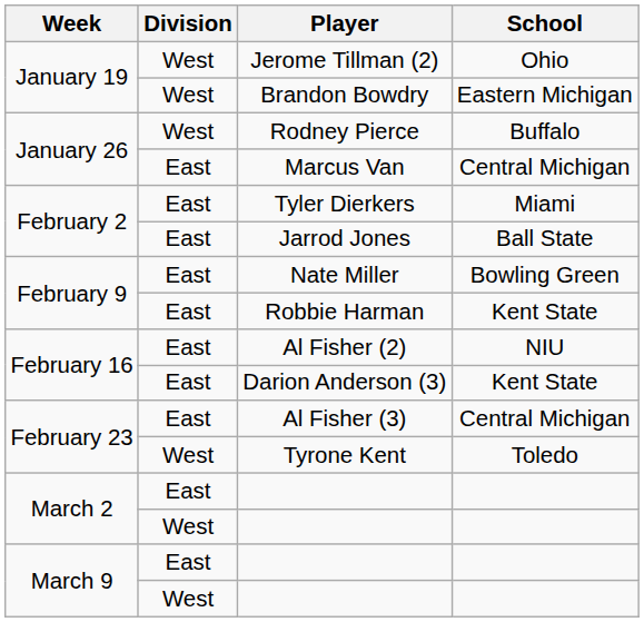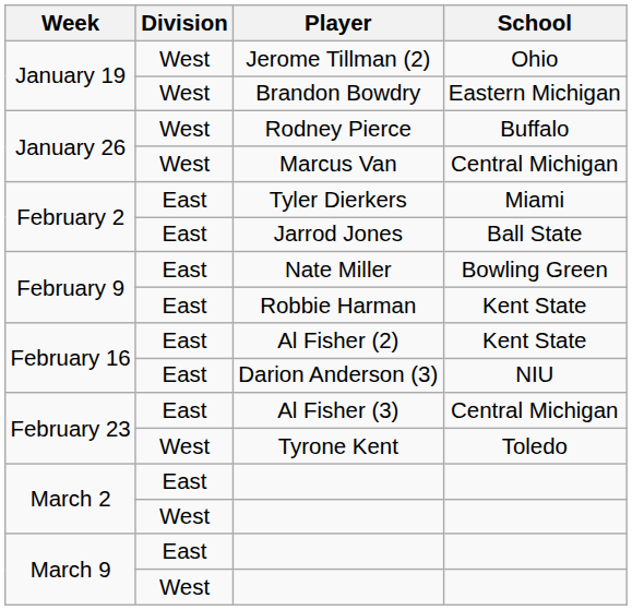Marcus Van | Division: East -> West
Al Fisher (2) | School: NIU -> Kent State
Darion Anderson (3) | School: Kent State -> NIU
